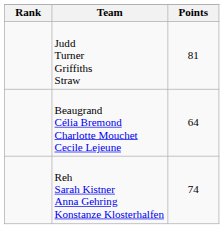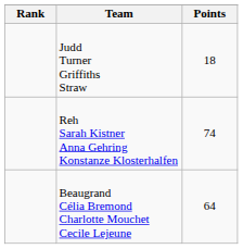Judd Turner Griffiths Straw | Points: 81 -> 18
rows swapped: Beaugrand Célia Bremond Charlotte Mouchet Cecile Lejeune <-> Reh Sarah Kistner Anna Gehring Konstanze Klosterhalfen
